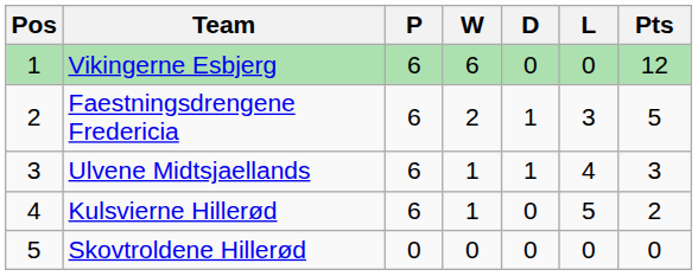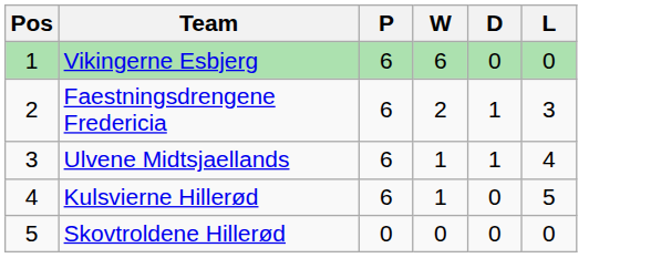- column: Pts | 12 | 5 | 3 | 2 | 0
